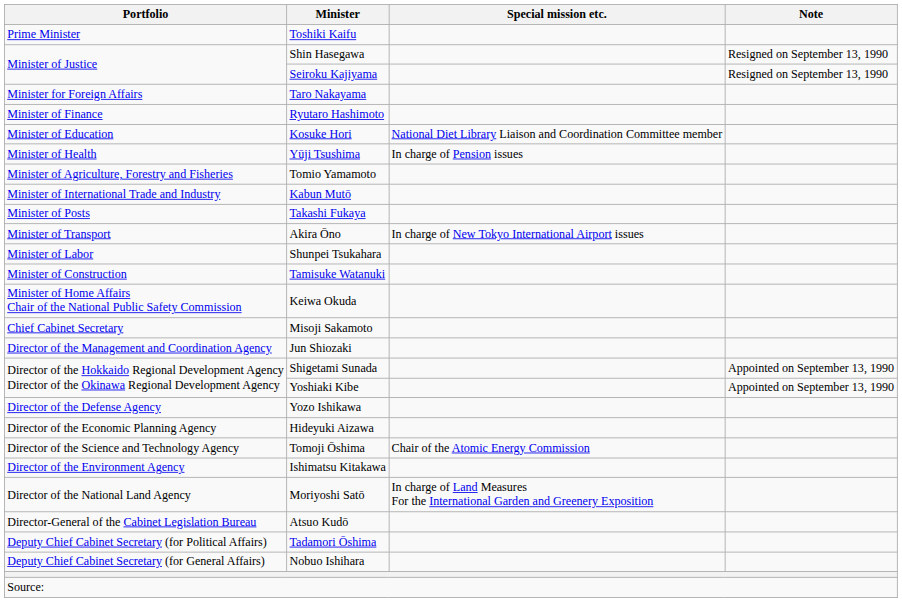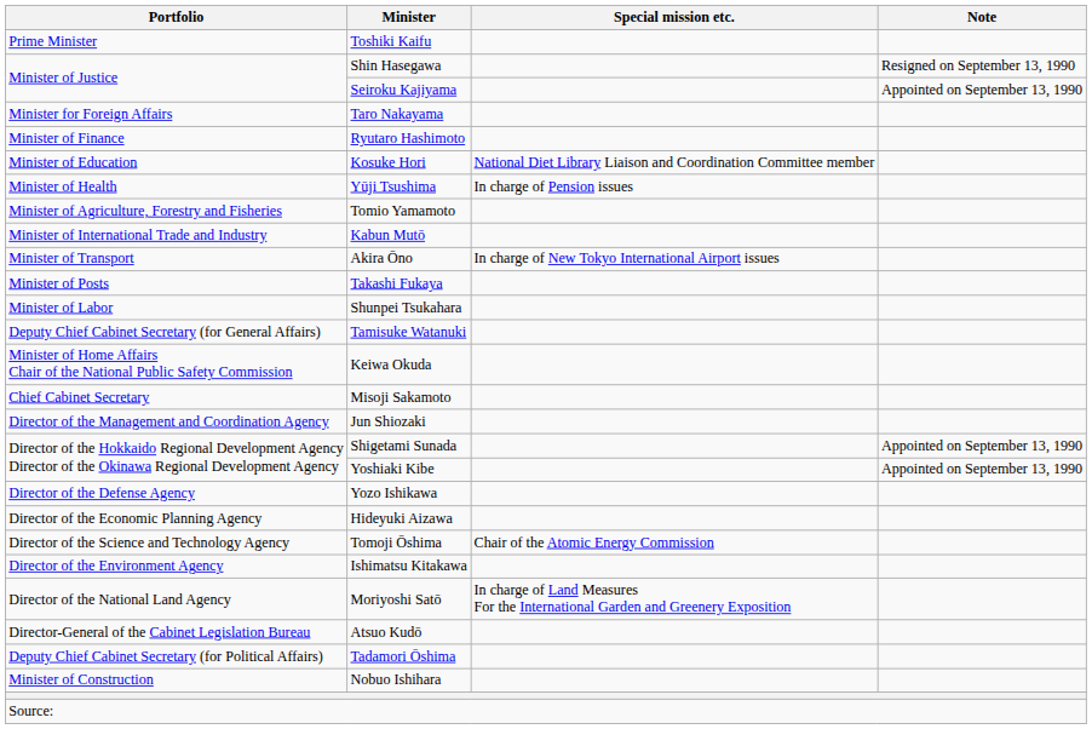Seiroku Kajiyama | Note: Resigned on September 13, 1990 -> Appointed on September 13, 1990
rows swapped: Akira Ōno <-> Takashi Fukaya
Tamisuke Watanuki | Portfolio: Minister of Construction -> Deputy Chief Cabinet Secretary (for General Affairs)
Nobuo Ishihara | Portfolio: Deputy Chief Cabinet Secretary (for General Affairs) -> Minister of Construction
